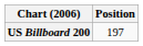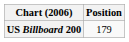US Billboard 200 | Position: 197 -> 179
